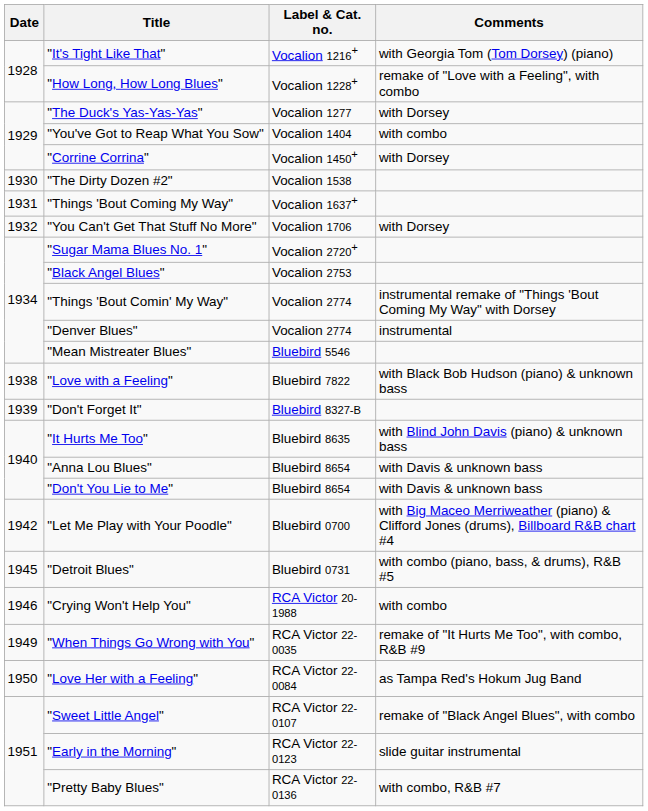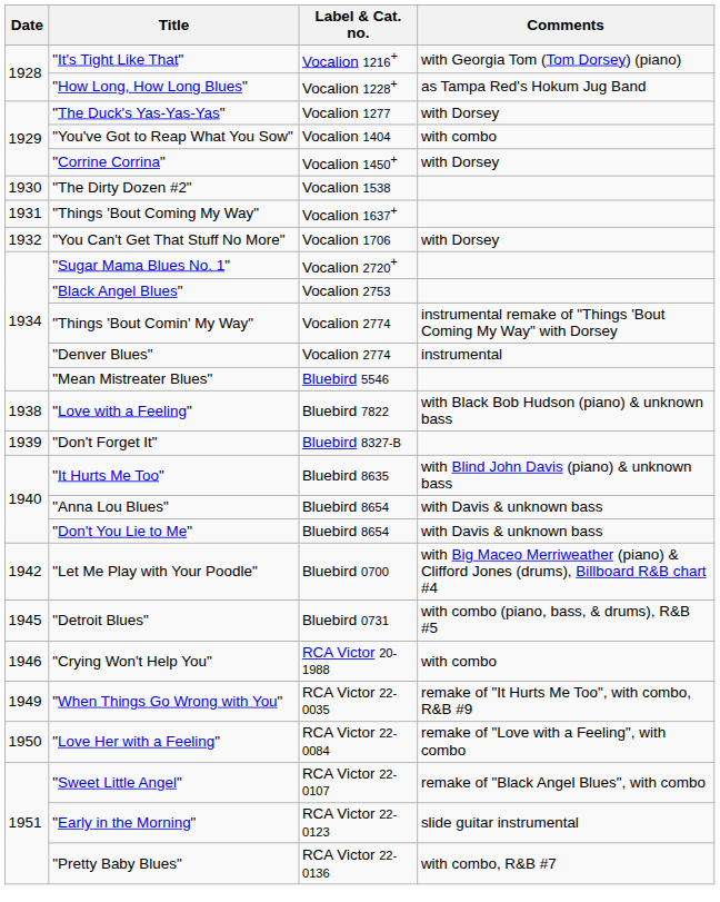"How Long, How Long Blues" | Comments: remake of "Love with a Feeling", with combo -> as Tampa Red's Hokum Jug Band
"Love Her with a Feeling" | Comments: as Tampa Red's Hokum Jug Band -> remake of "Love with a Feeling", with combo
